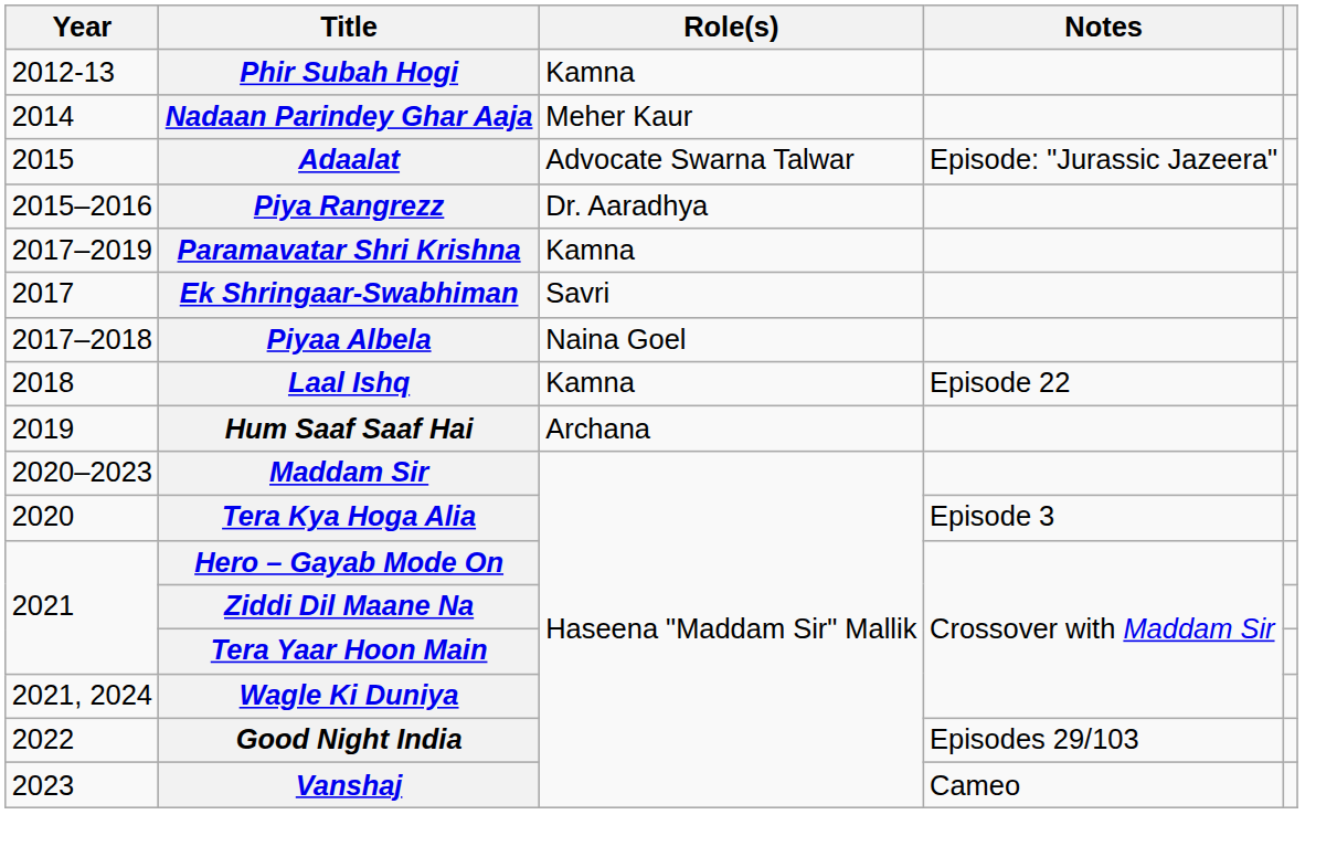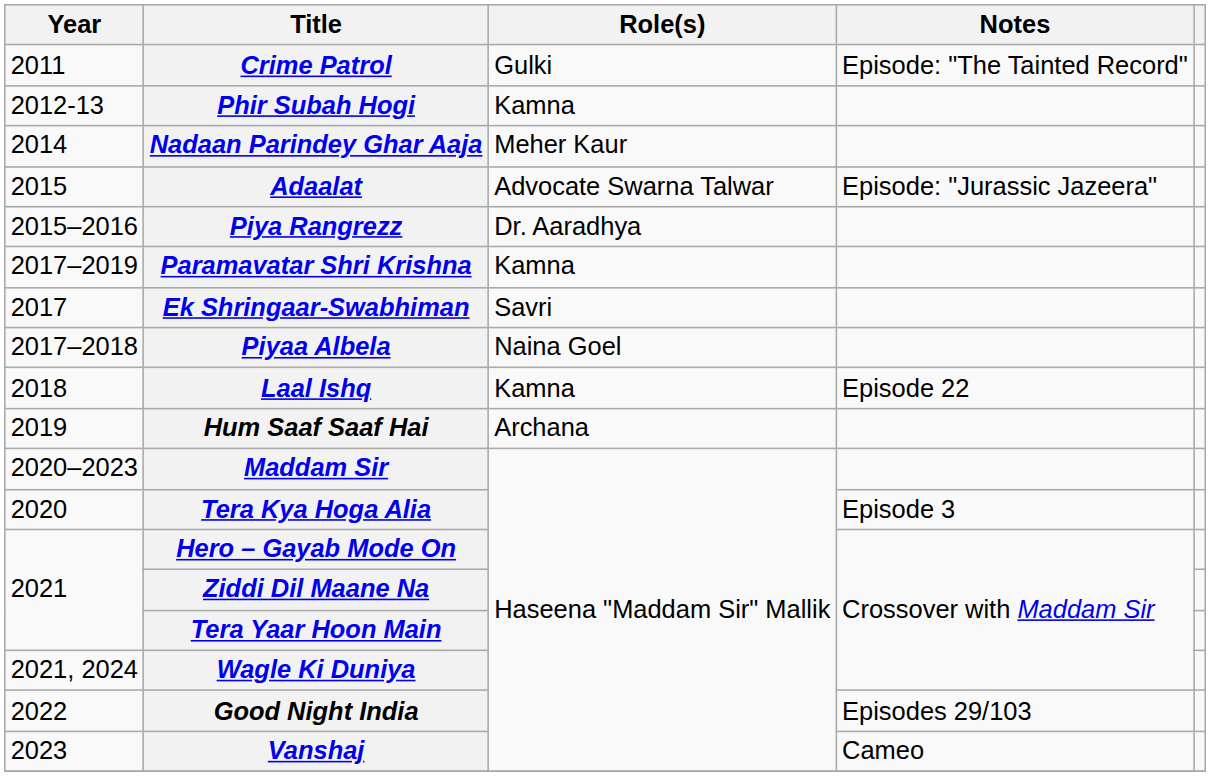+ row: 2011 | Crime Patrol | Gulki | Episode: "The Tainted Record"
